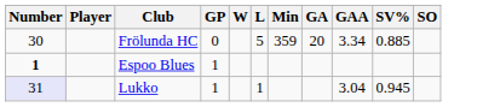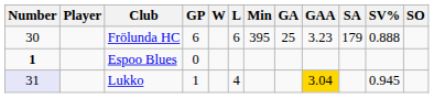+ column: SA | 179
Frölunda HC | GP: 0 -> 6
Frölunda HC | L: 5 -> 6
Frölunda HC | Min: 359 -> 395
Frölunda HC | GA: 20 -> 25
Frölunda HC | GAA: 3.34 -> 3.23
Frölunda HC | SV%: 0.885 -> 0.888
Espoo Blues | GP: 1 -> 0
Lukko | L: 1 -> 4
Lukko | GAA: no background -> gold background
